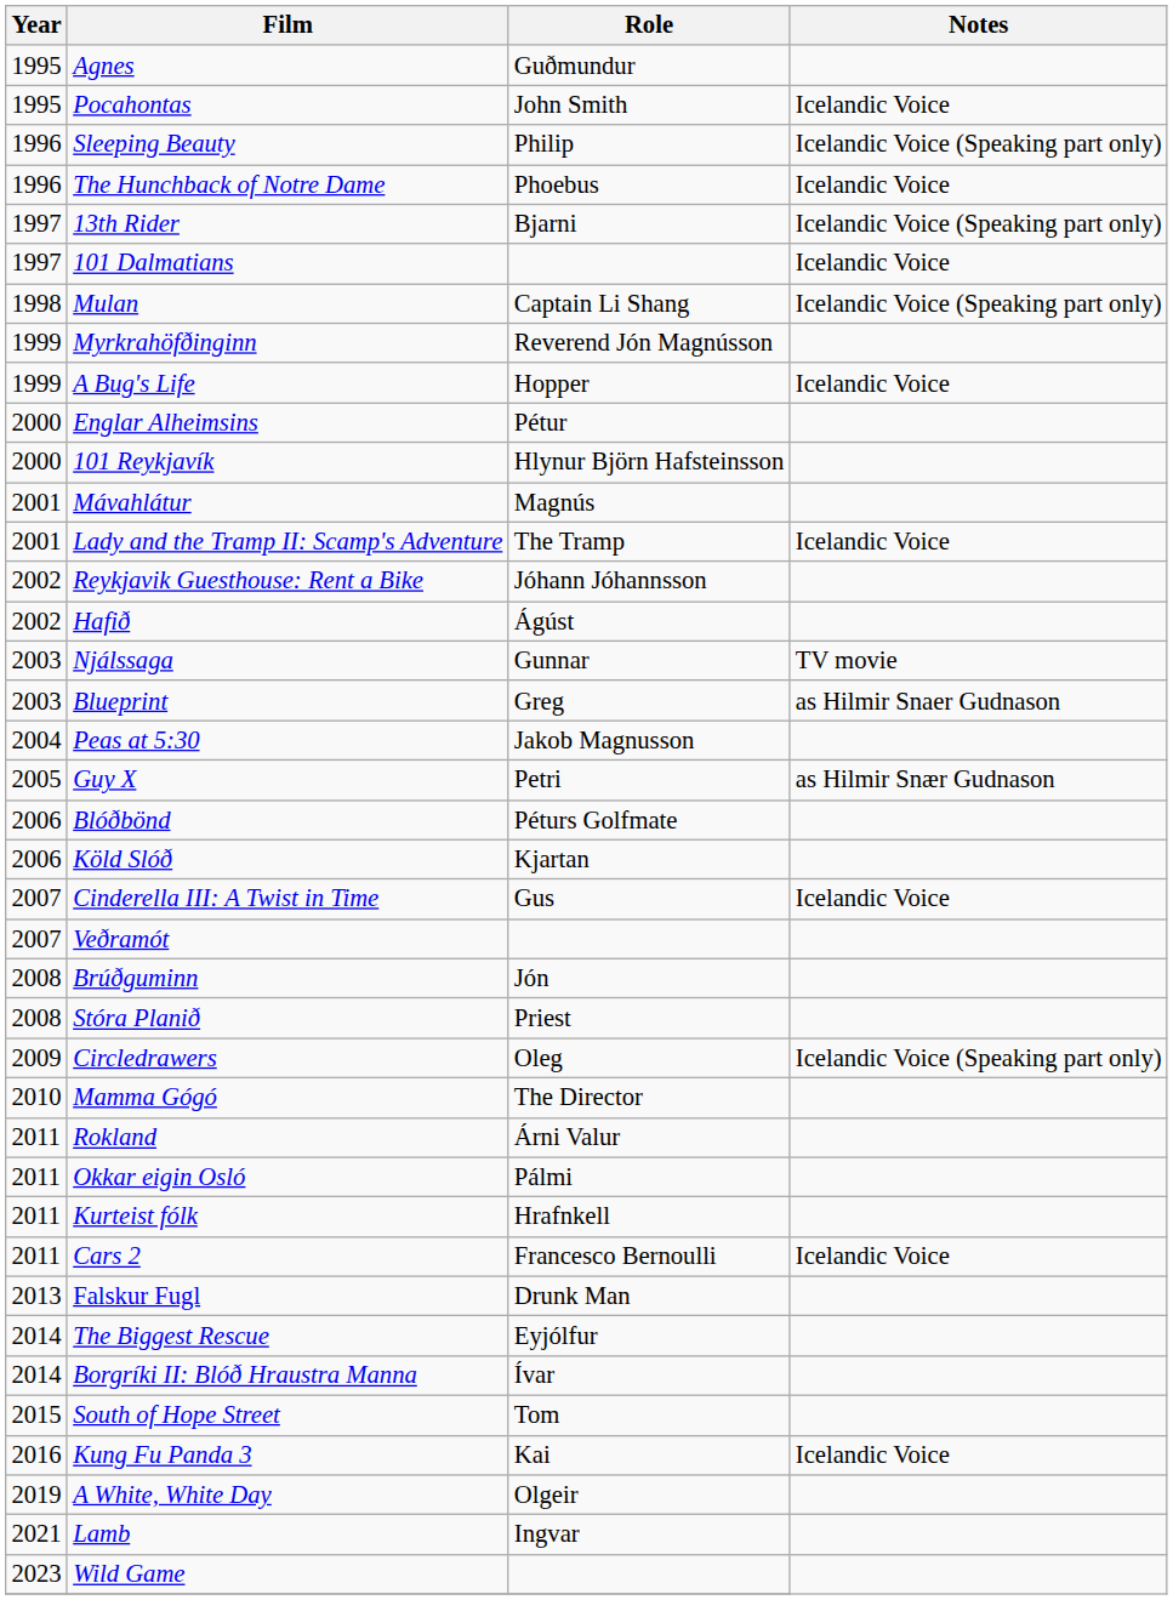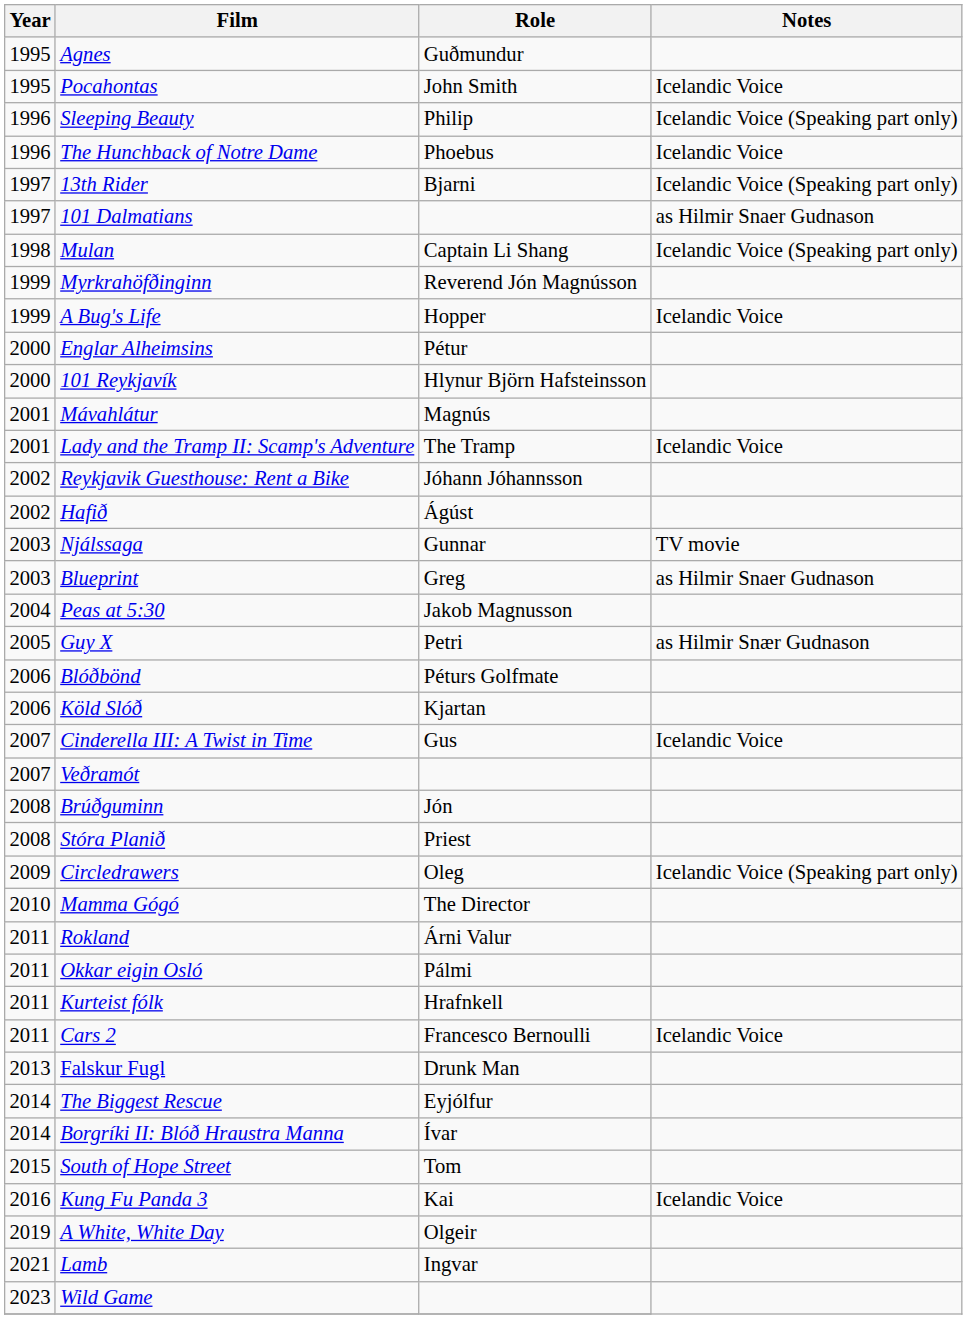101 Dalmatians | Notes: Icelandic Voice -> as Hilmir Snaer Gudnason
